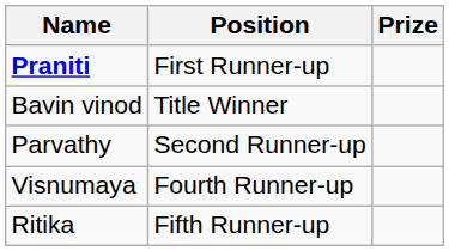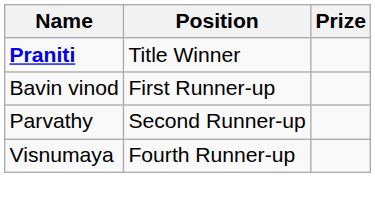Praniti | Position: First Runner-up -> Title Winner
Bavin vinod | Position: Title Winner -> First Runner-up
- row: Ritika | Fifth Runner-up
